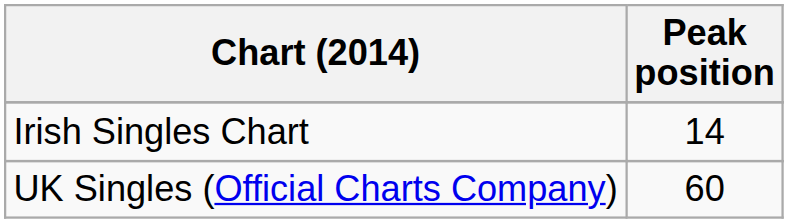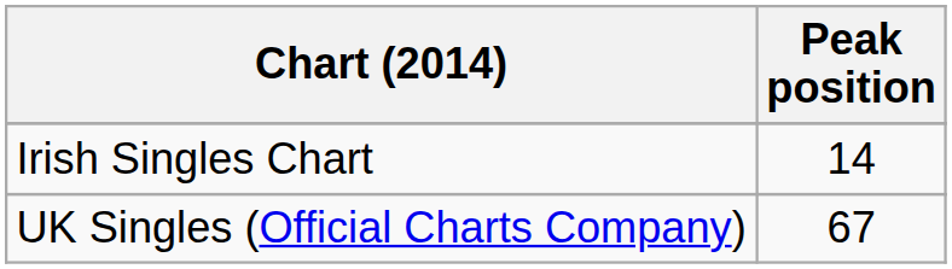UK Singles (Official Charts Company) | Peak position: 60 -> 67
